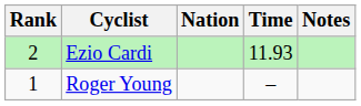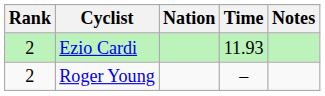Roger Young | Rank: 1 -> 2
